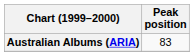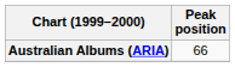Australian Albums (ARIA) | Peak position: 83 -> 66
